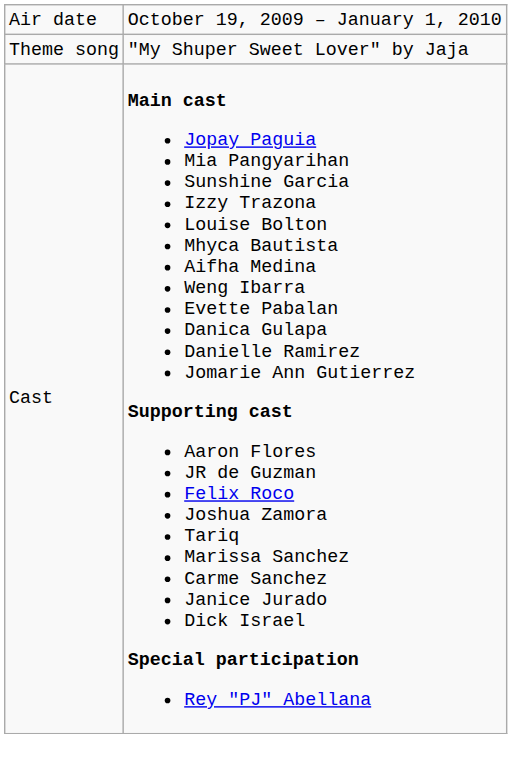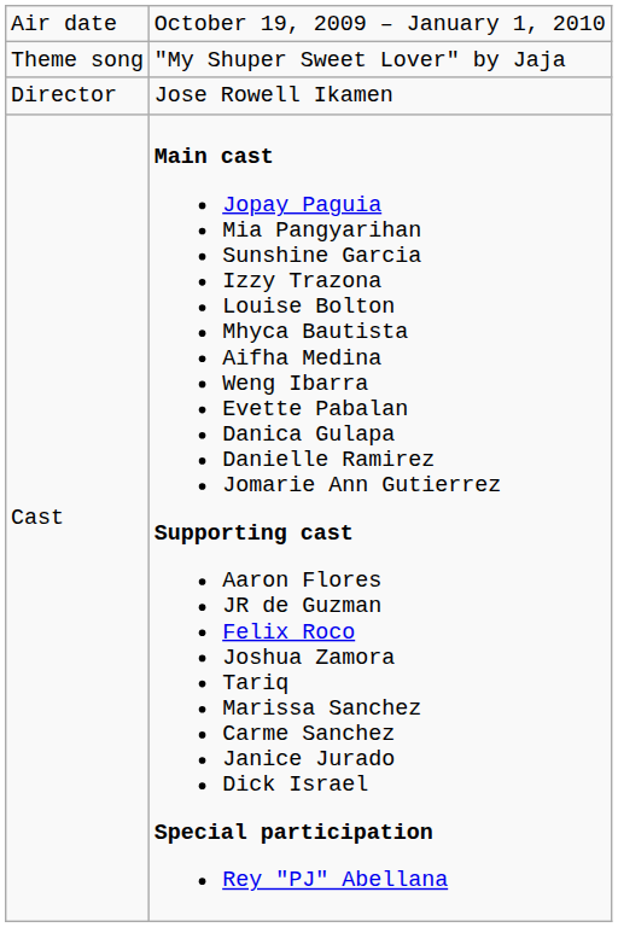+ row: Director | Jose Rowell Ikamen
